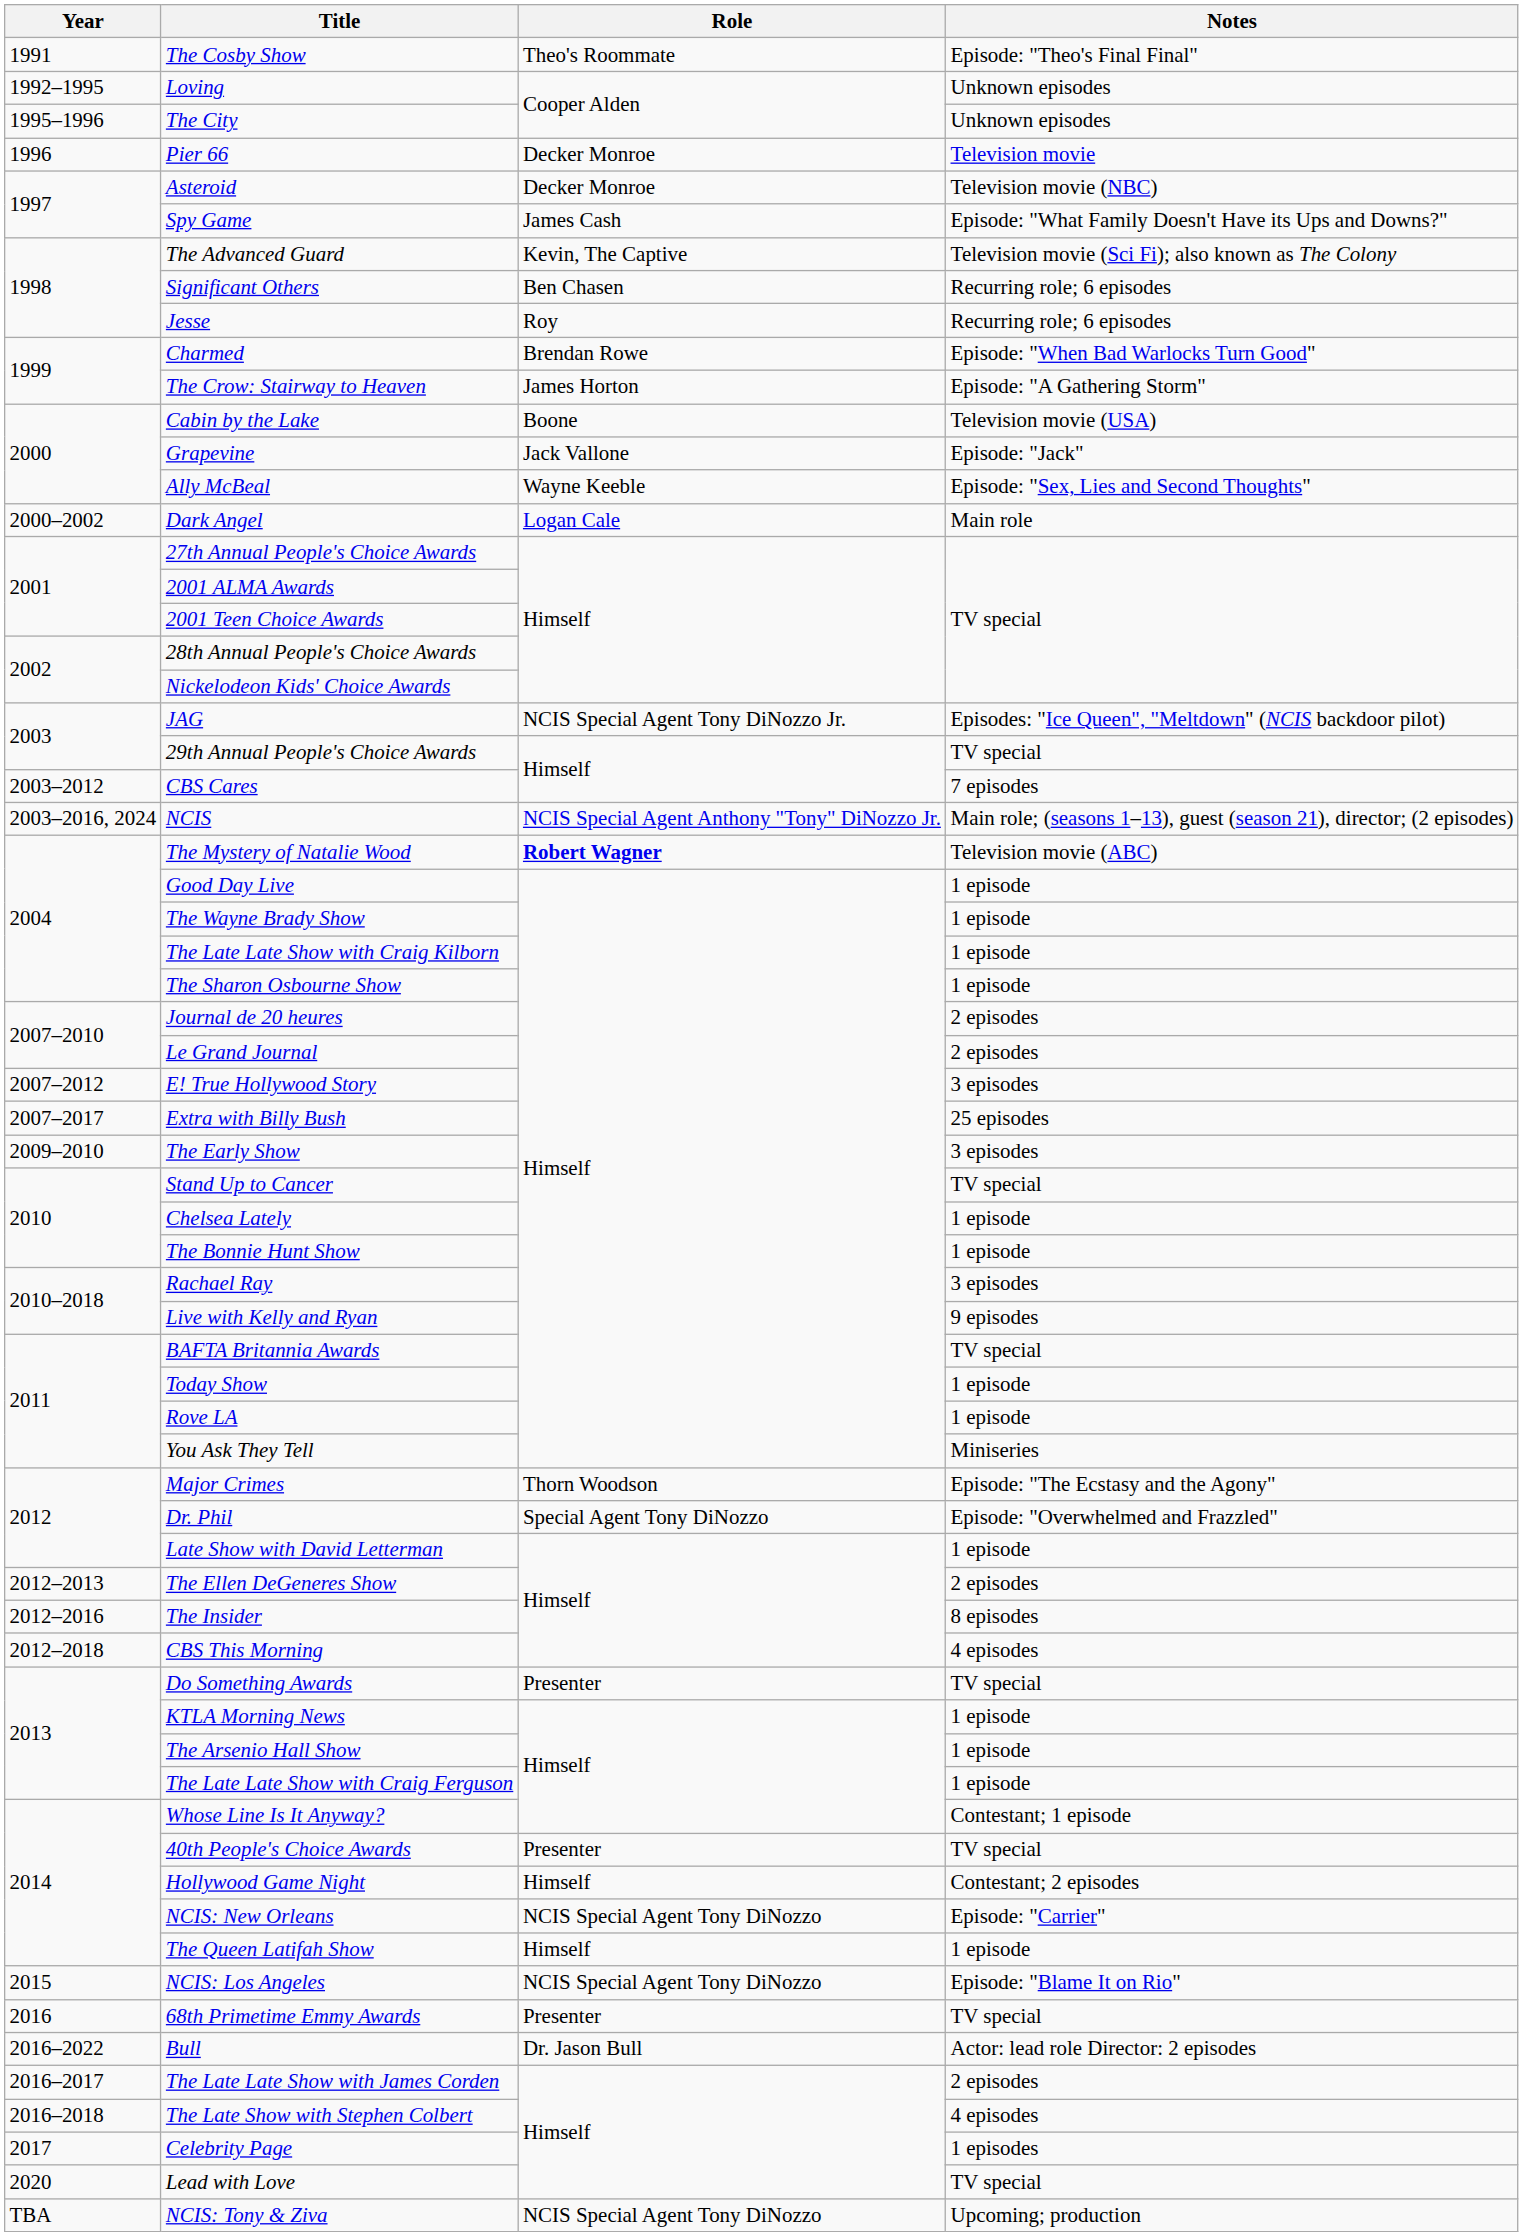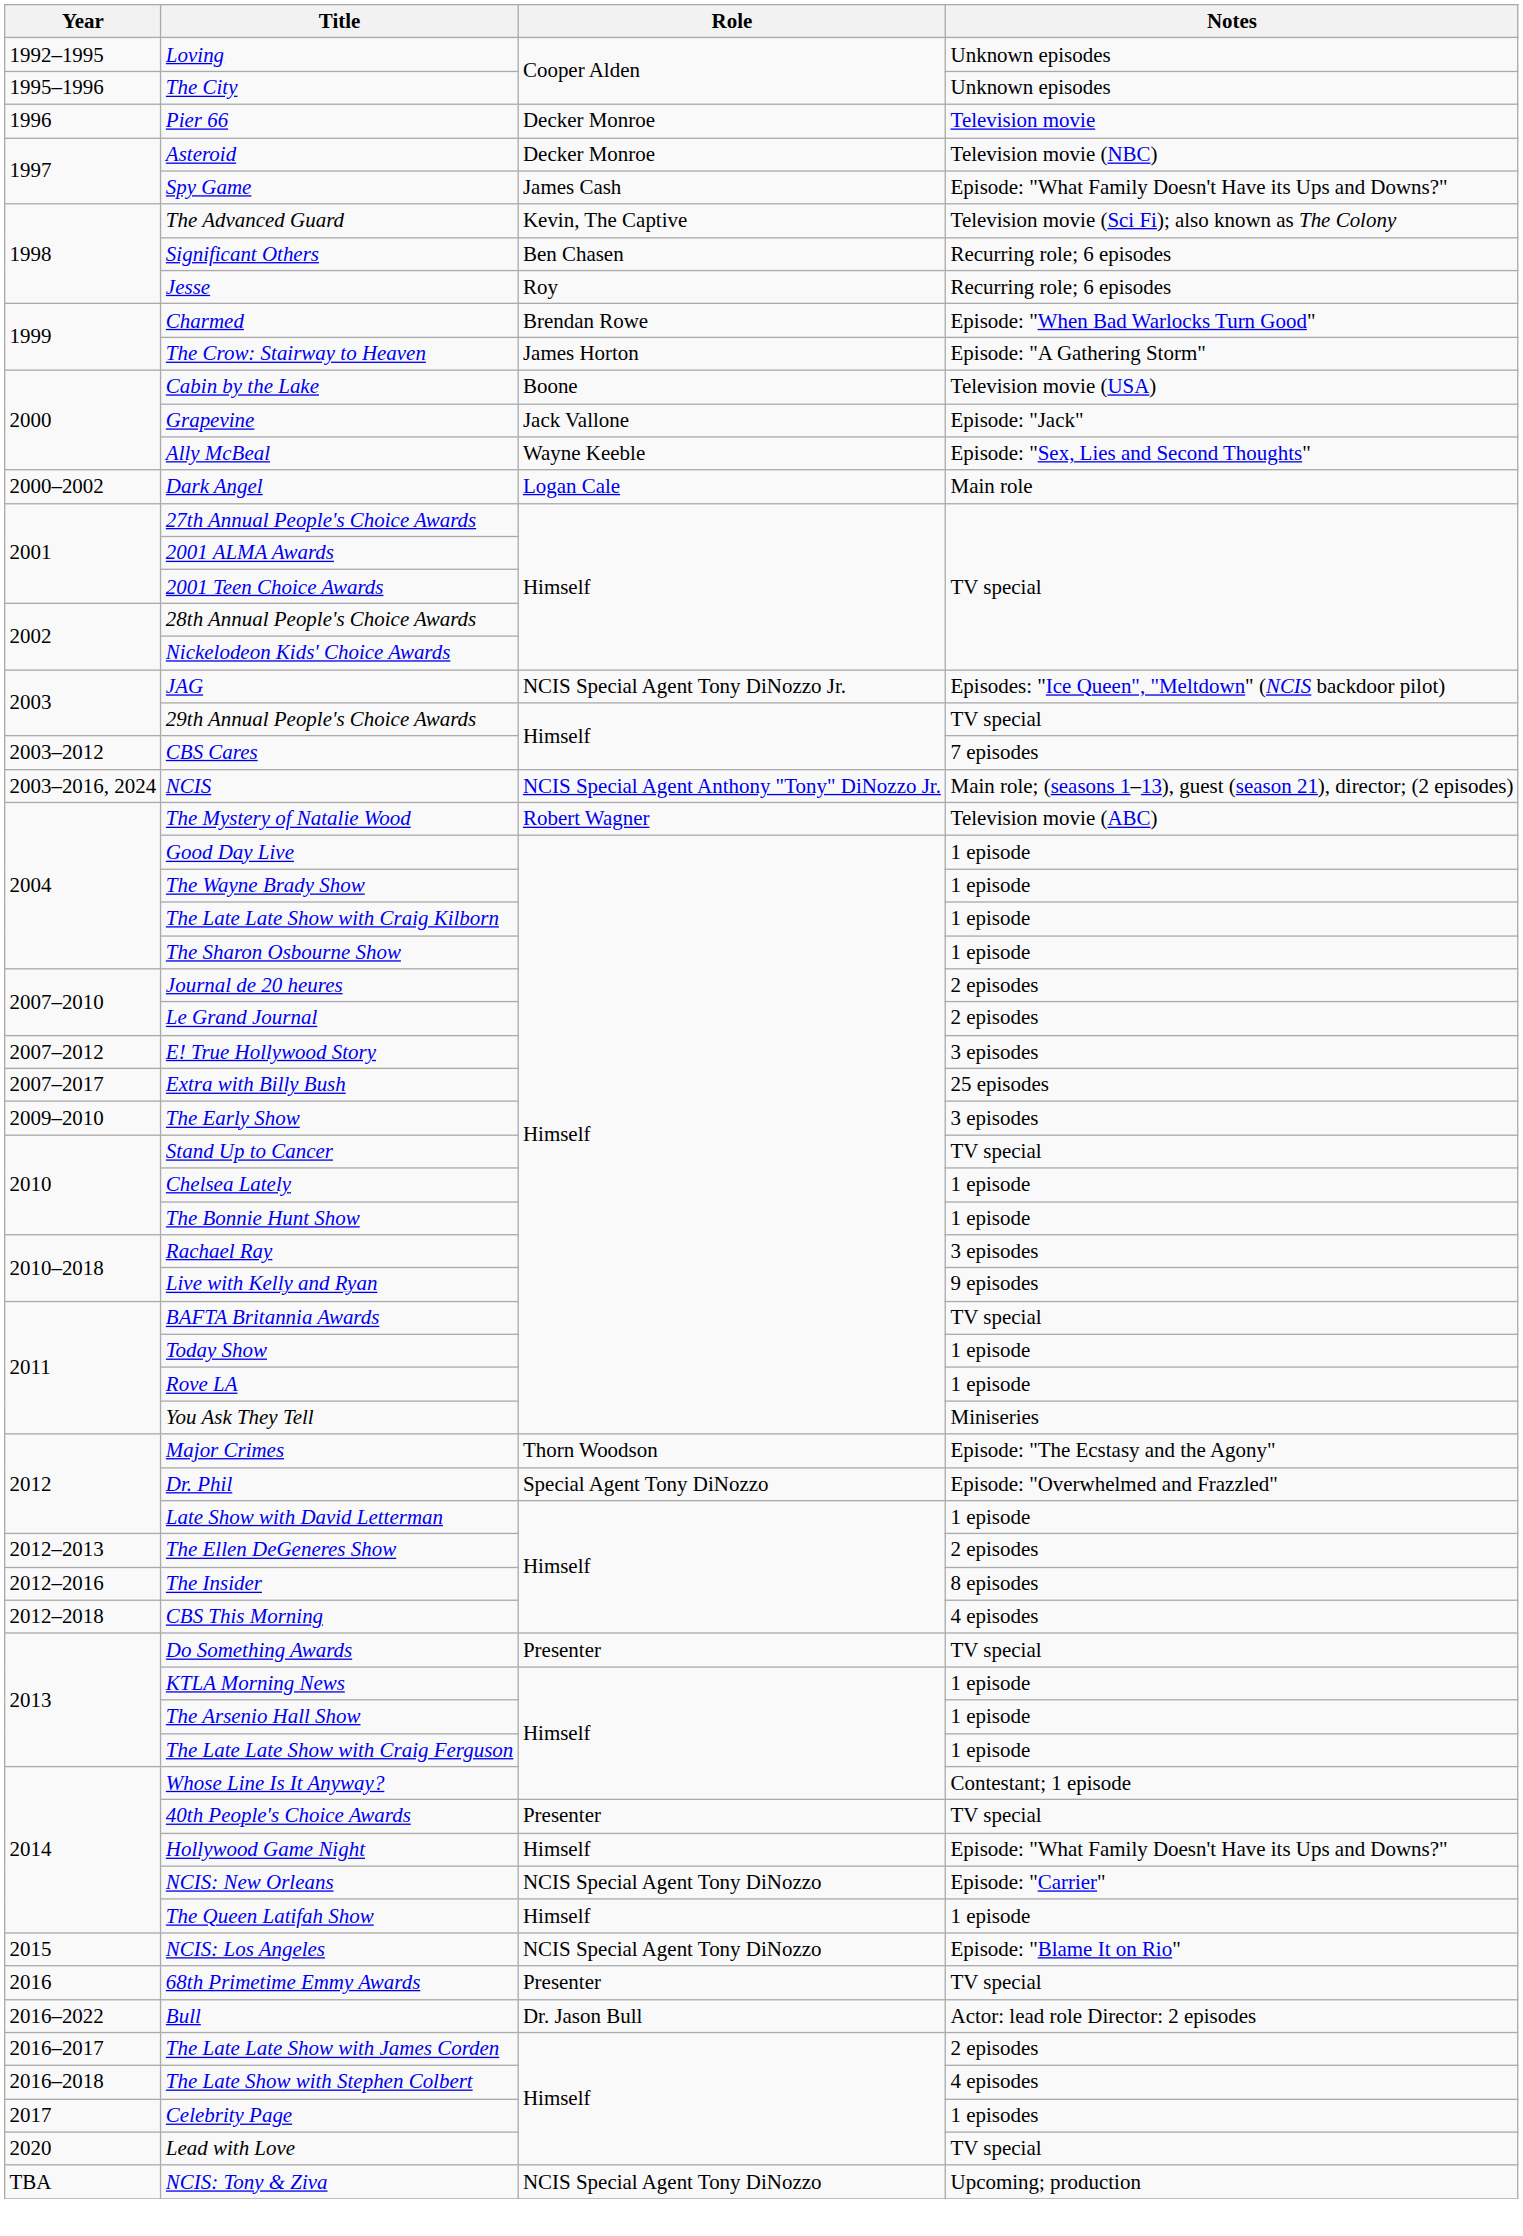- row: 1991 | The Cosby Show | Theo's Roommate | Episode: "Theo's Final Final"
The Mystery of Natalie Wood | Role: bold -> normal
Hollywood Game Night | Notes: Contestant; 2 episodes -> Episode: "What Family Doesn't Have its Ups and Downs?"
